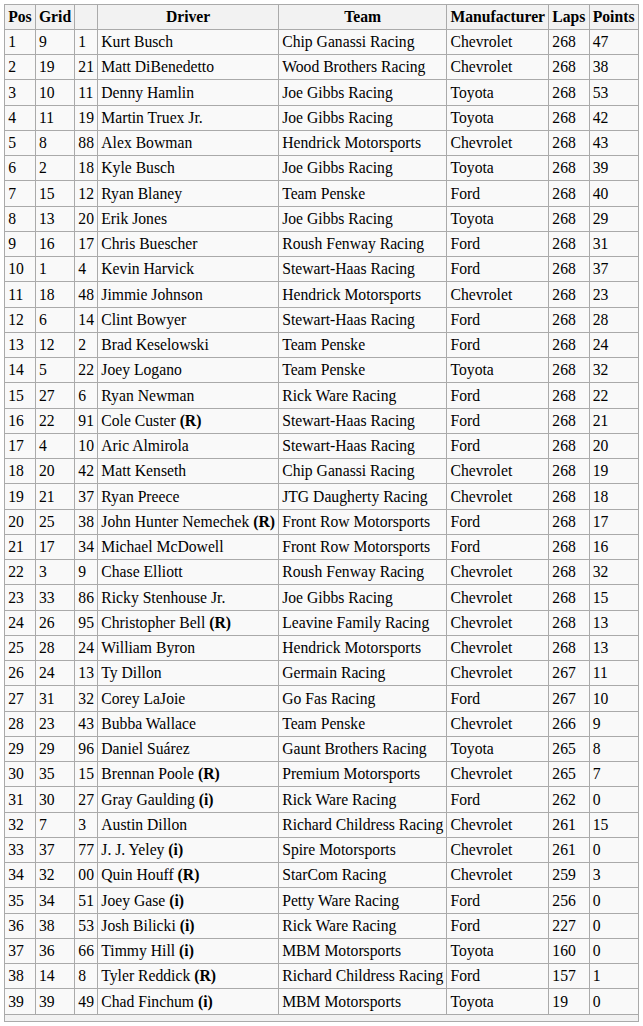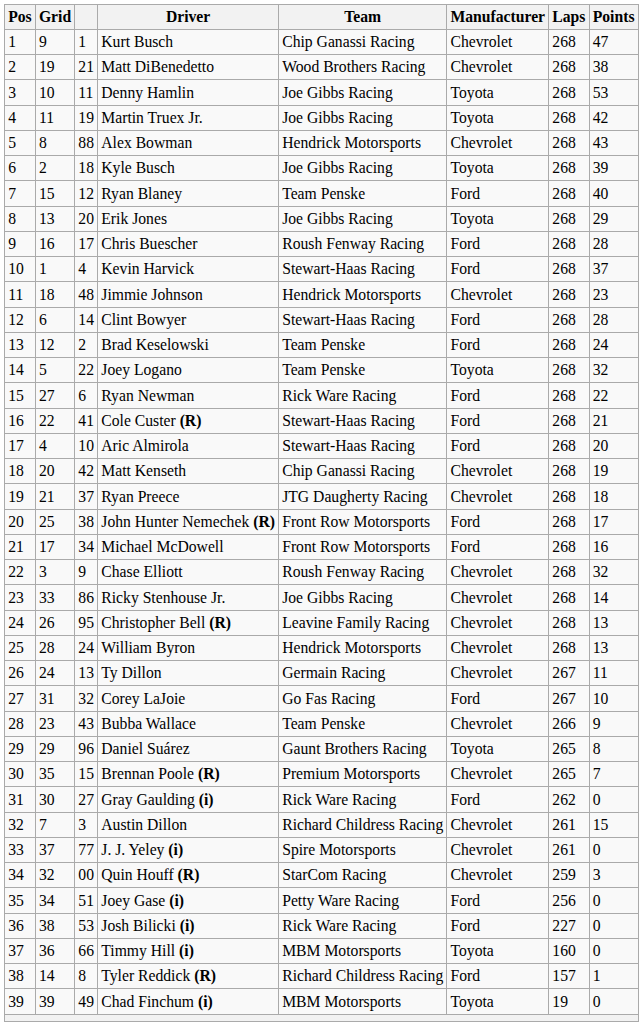Chris Buescher | Points: 31 -> 28
Cole Custer (R) | column 3: 91 -> 41
Ricky Stenhouse Jr. | Points: 15 -> 14
